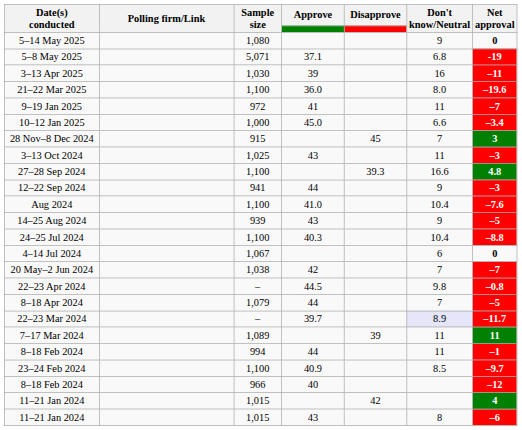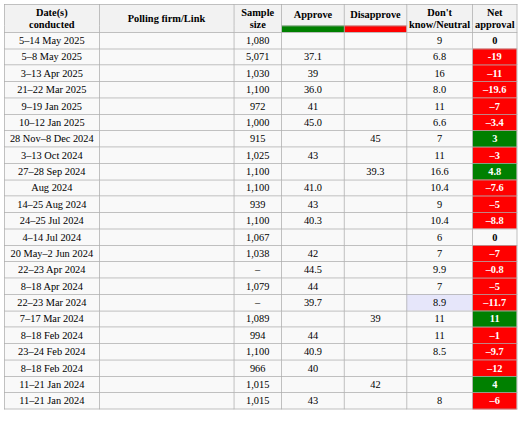- row: 12–22 Sep 2024 | 941 | 44 | 9 | –3
22–23 Apr 2024 | Don't know/Neutral: 9.8 -> 9.9
